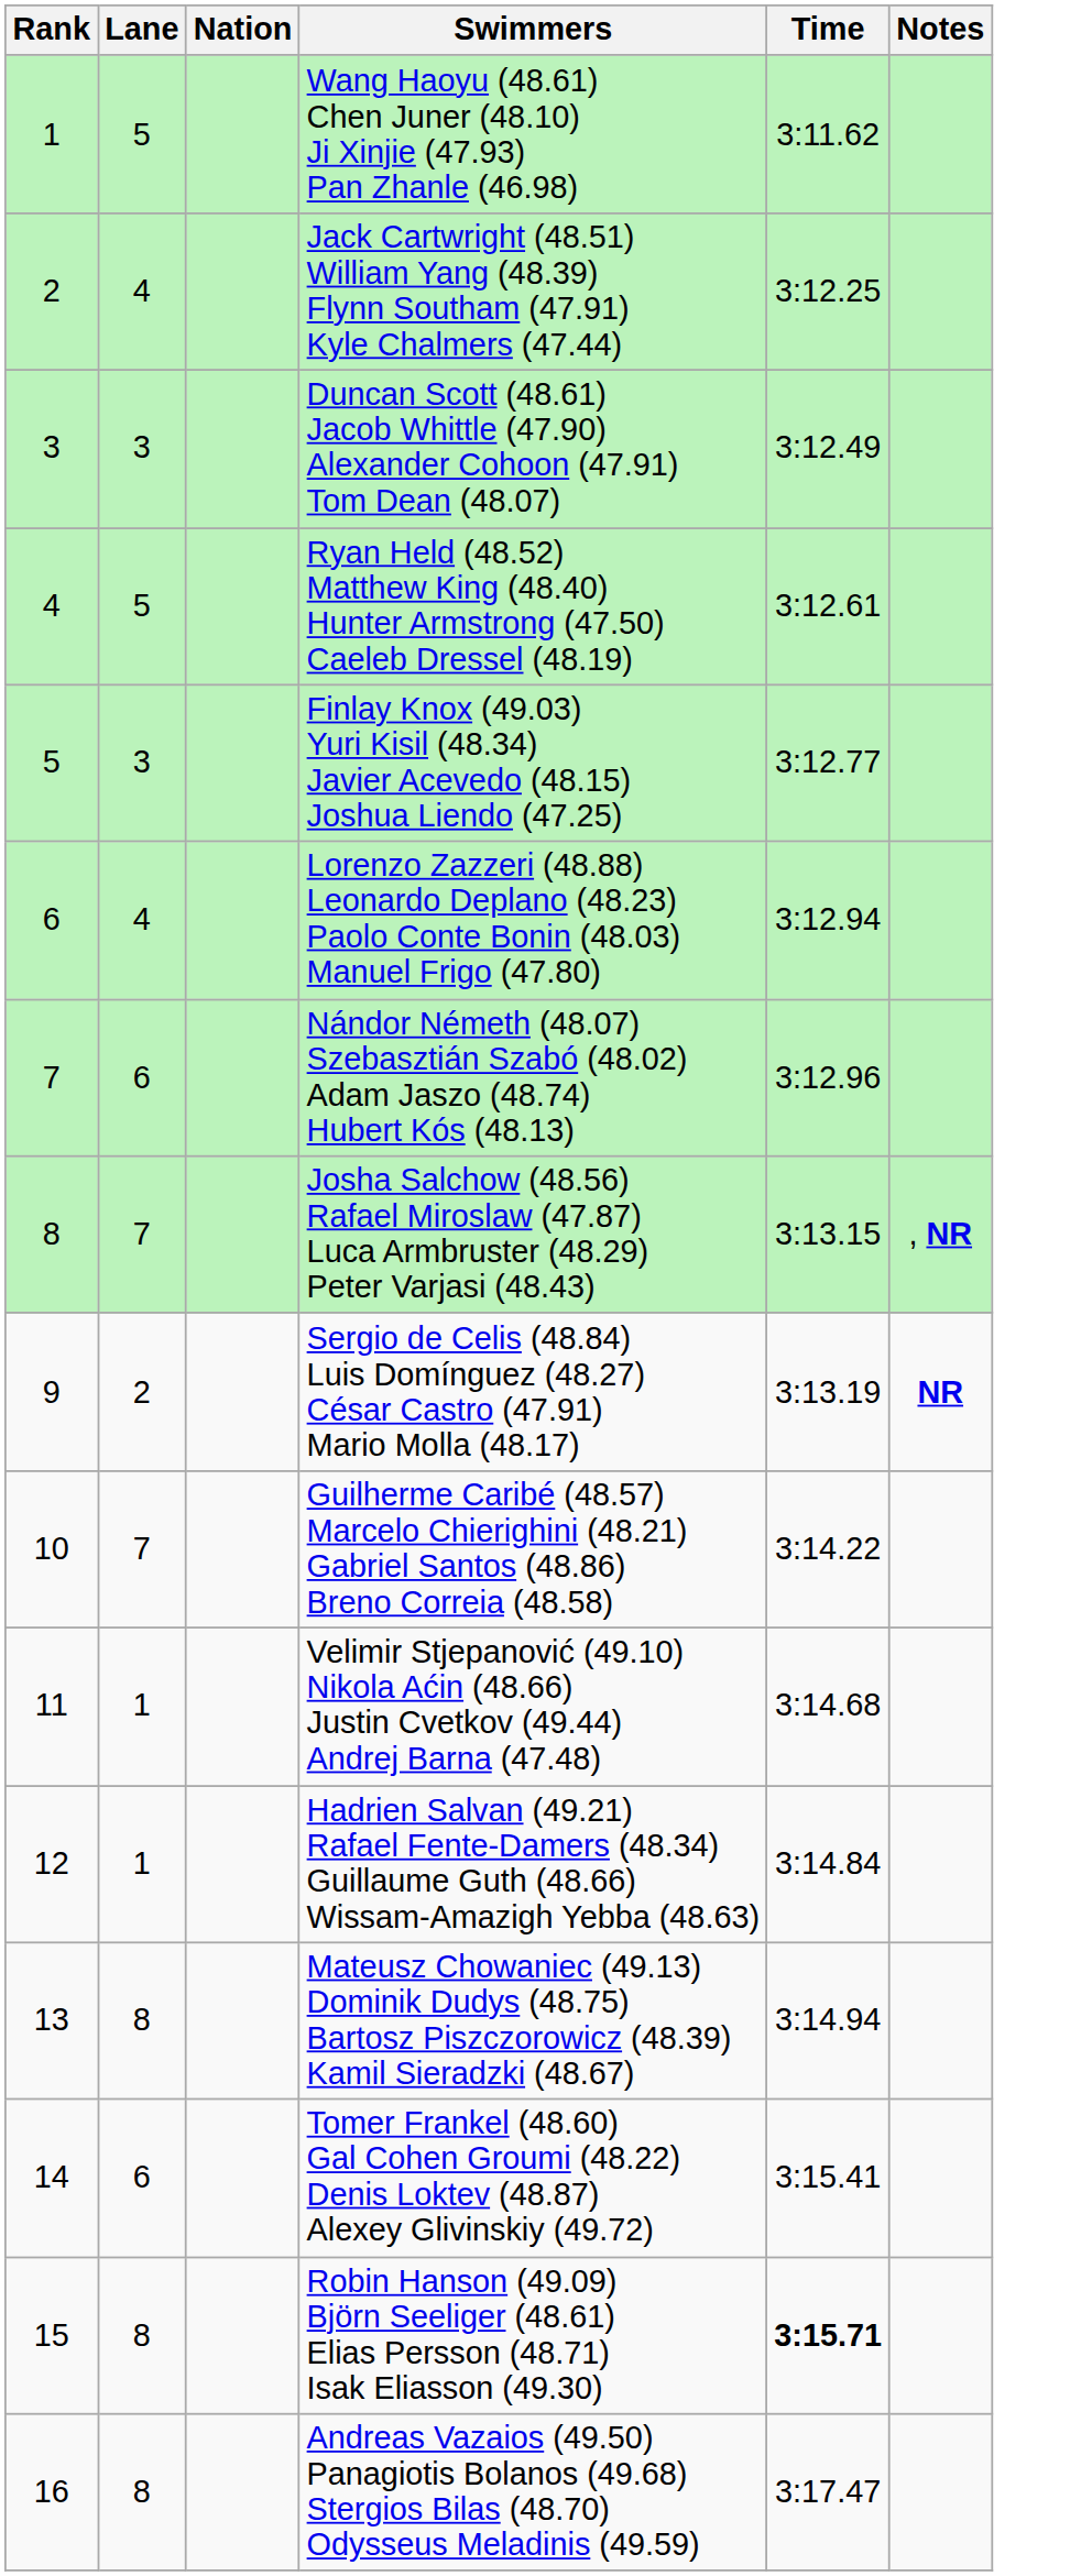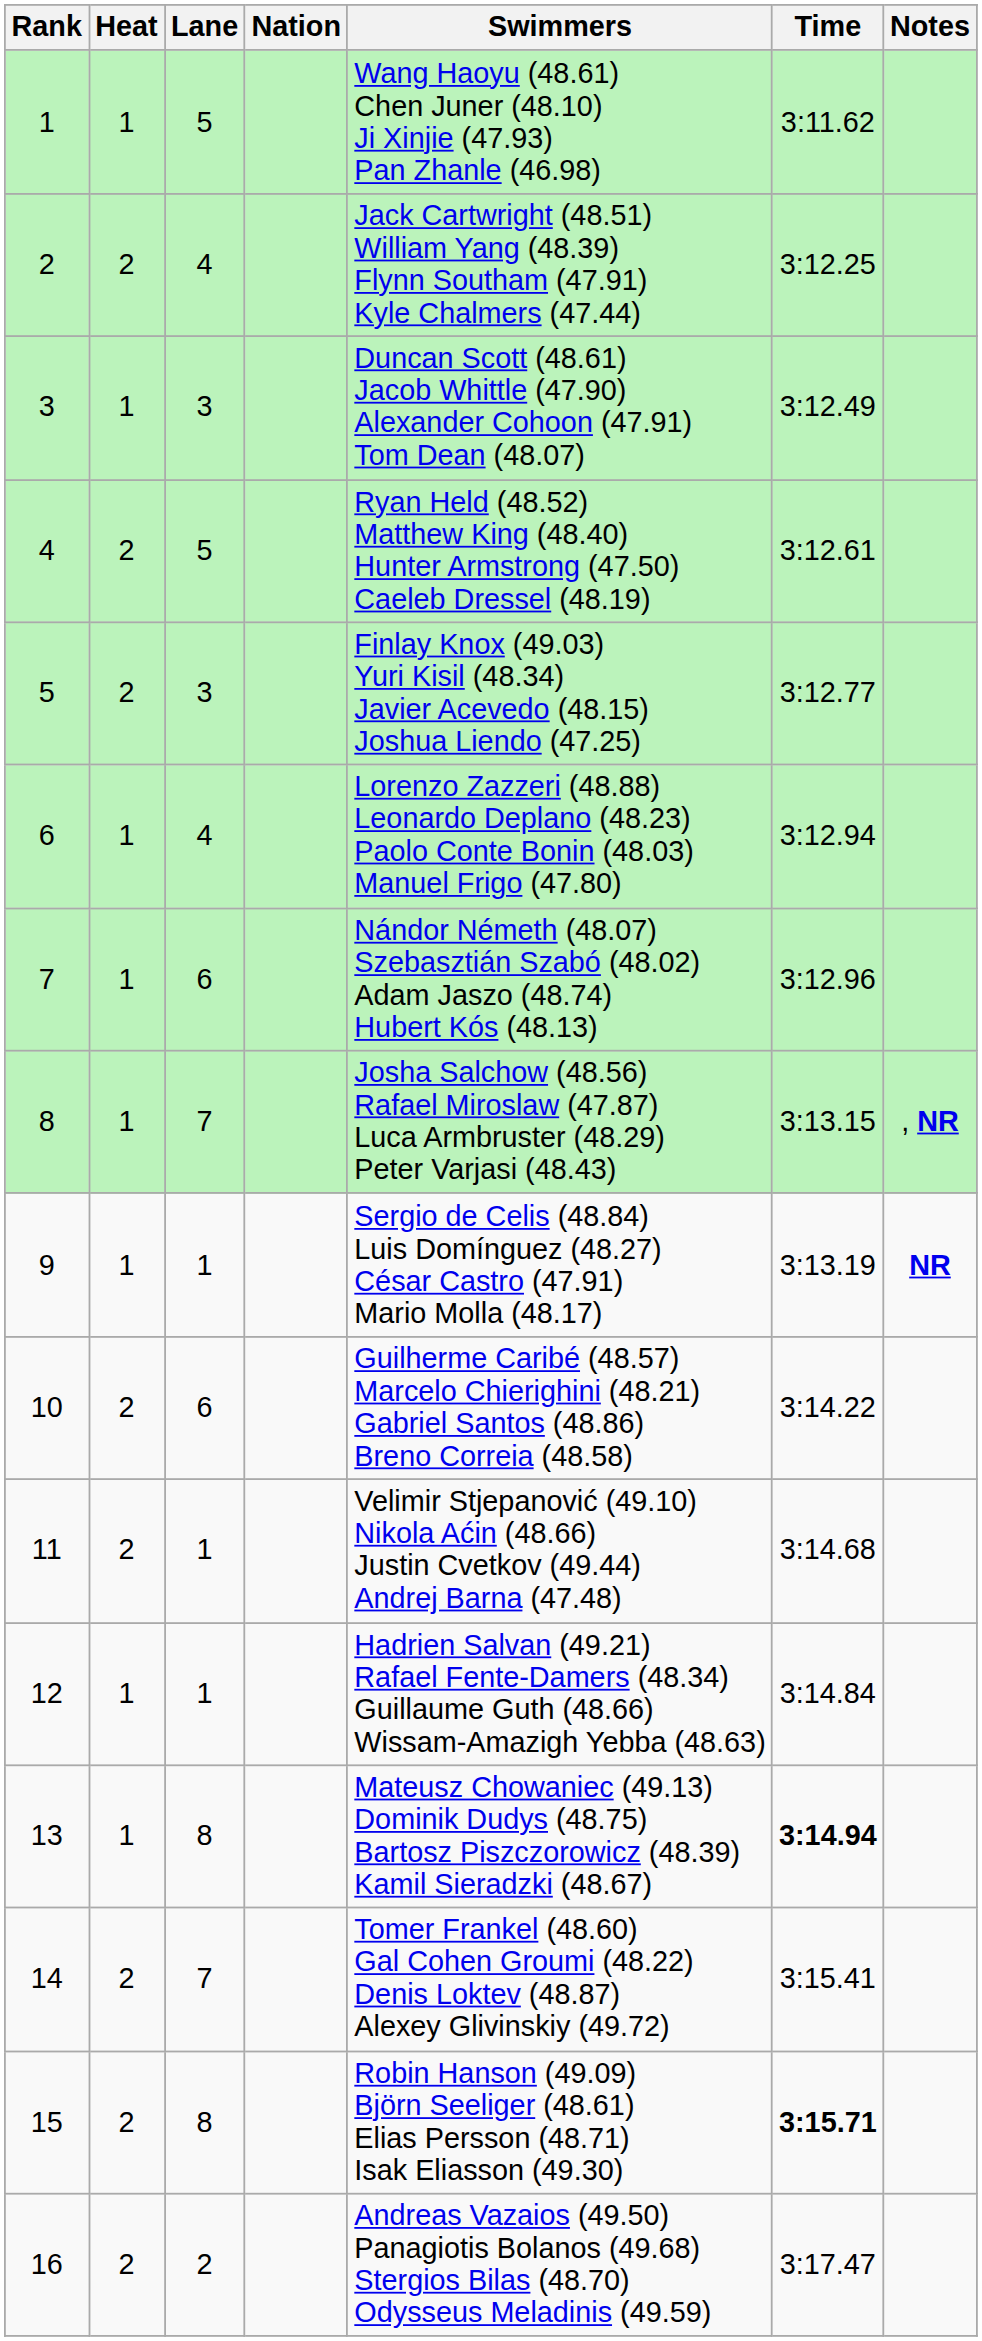+ column: Heat | 1 | 2 | 1 | 2 | 2 | 1 | 1 | 1 | 1 | 2 | 2 | 1 | 1 | 2 | 2 | 2
9 | Lane: 2 -> 1
10 | Lane: 7 -> 6
13 | Time: normal -> bold
14 | Lane: 6 -> 7
16 | Lane: 8 -> 2
